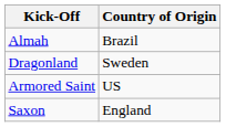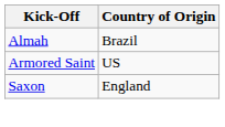- row: Dragonland | Sweden
